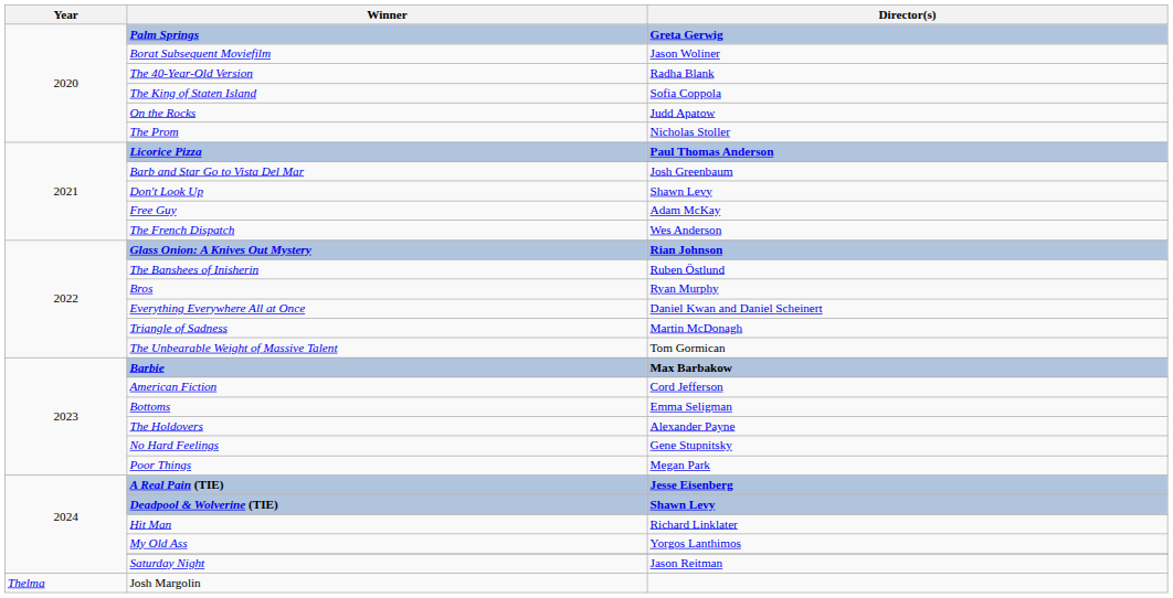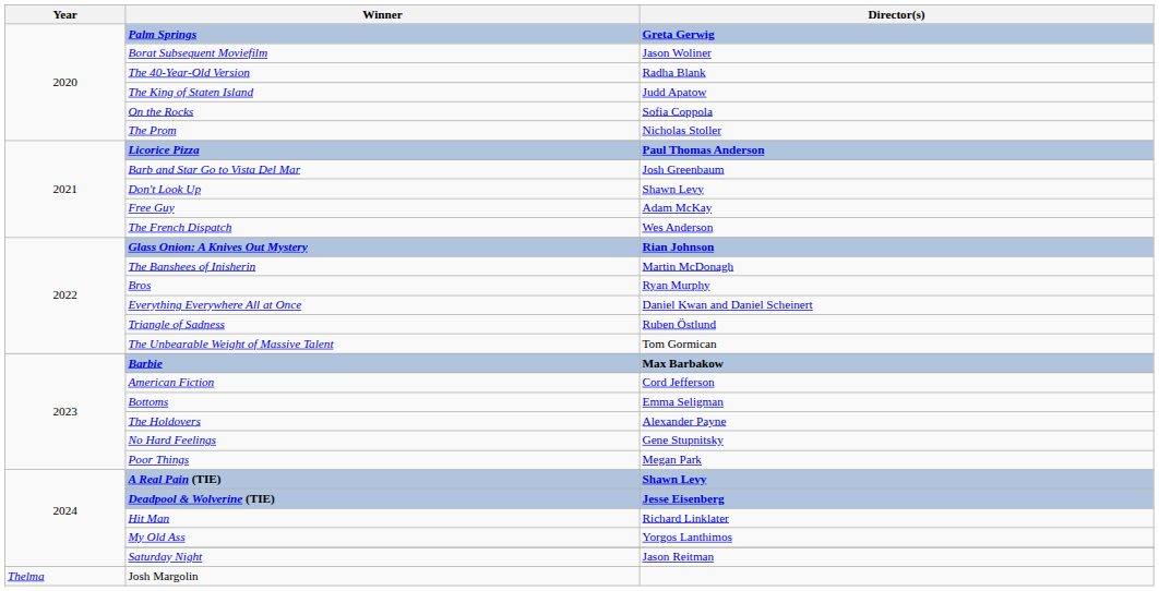The King of Staten Island | Director(s): Sofia Coppola -> Judd Apatow
On the Rocks | Director(s): Judd Apatow -> Sofia Coppola
The Banshees of Inisherin | Director(s): Ruben Östlund -> Martin McDonagh
Triangle of Sadness | Director(s): Martin McDonagh -> Ruben Östlund
A Real Pain (TIE) | Director(s): Jesse Eisenberg -> Shawn Levy
Deadpool & Wolverine (TIE) | Director(s): Shawn Levy -> Jesse Eisenberg
